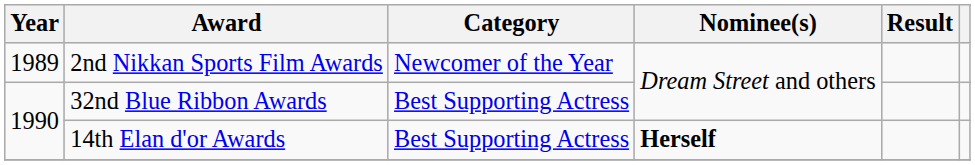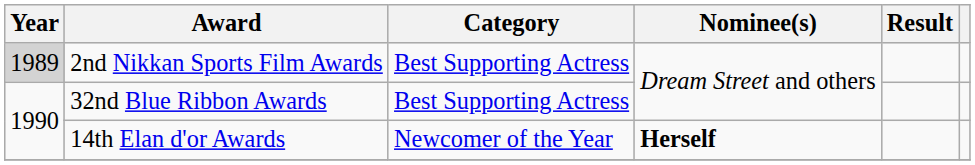2nd Nikkan Sports Film Awards | Year: no background -> lightgrey background
2nd Nikkan Sports Film Awards | Category: Newcomer of the Year -> Best Supporting Actress
14th Elan d'or Awards | Category: Best Supporting Actress -> Newcomer of the Year
